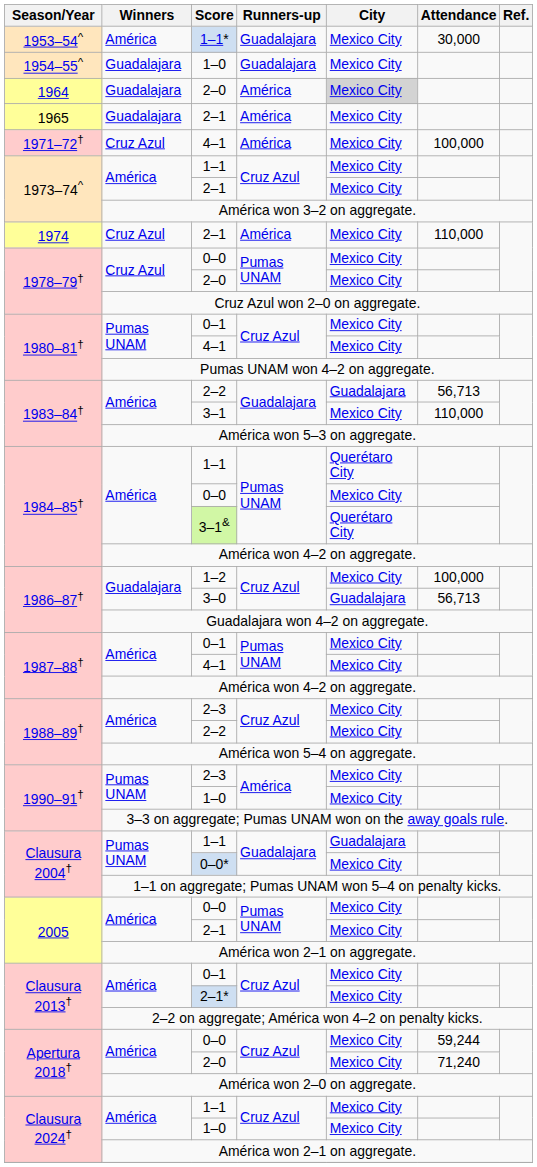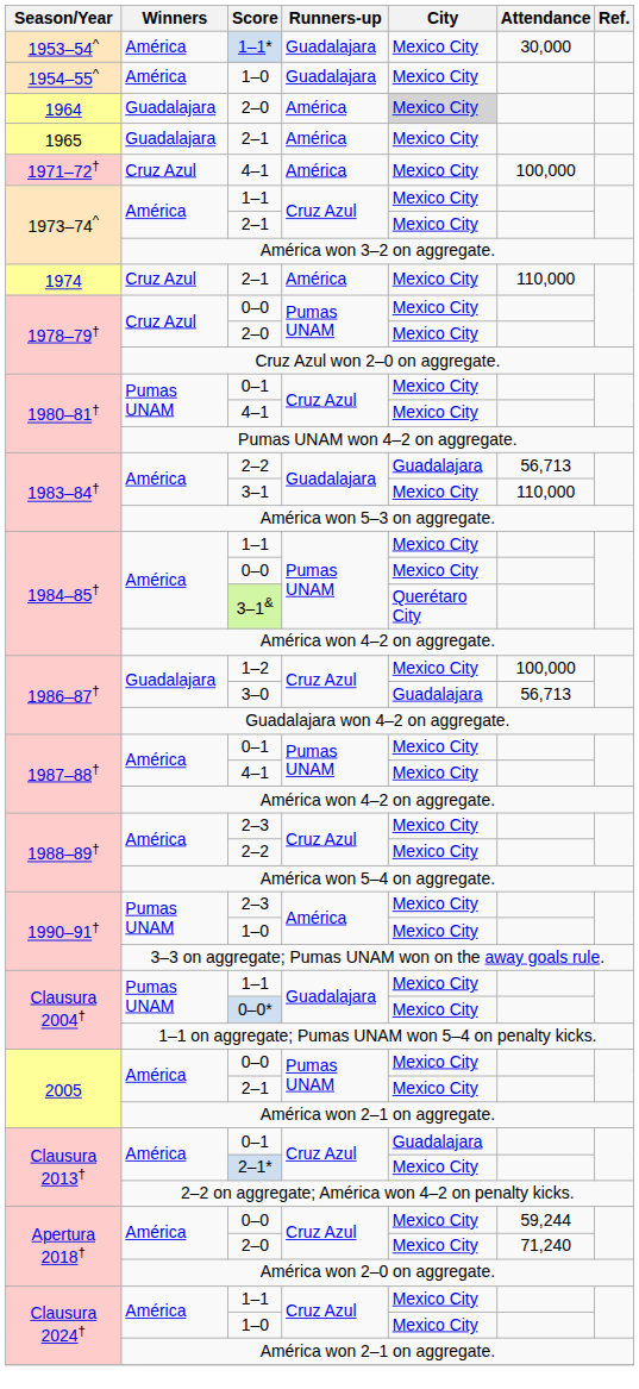1954–55^ / 1–0 | Winners: Guadalajara -> América
1984–85† / 1–1 | City: Querétaro City -> Mexico City
Clausura 2004† / 1–1 | City: Guadalajara -> Mexico City
Clausura 2013† / 0–1 | City: Mexico City -> Guadalajara
